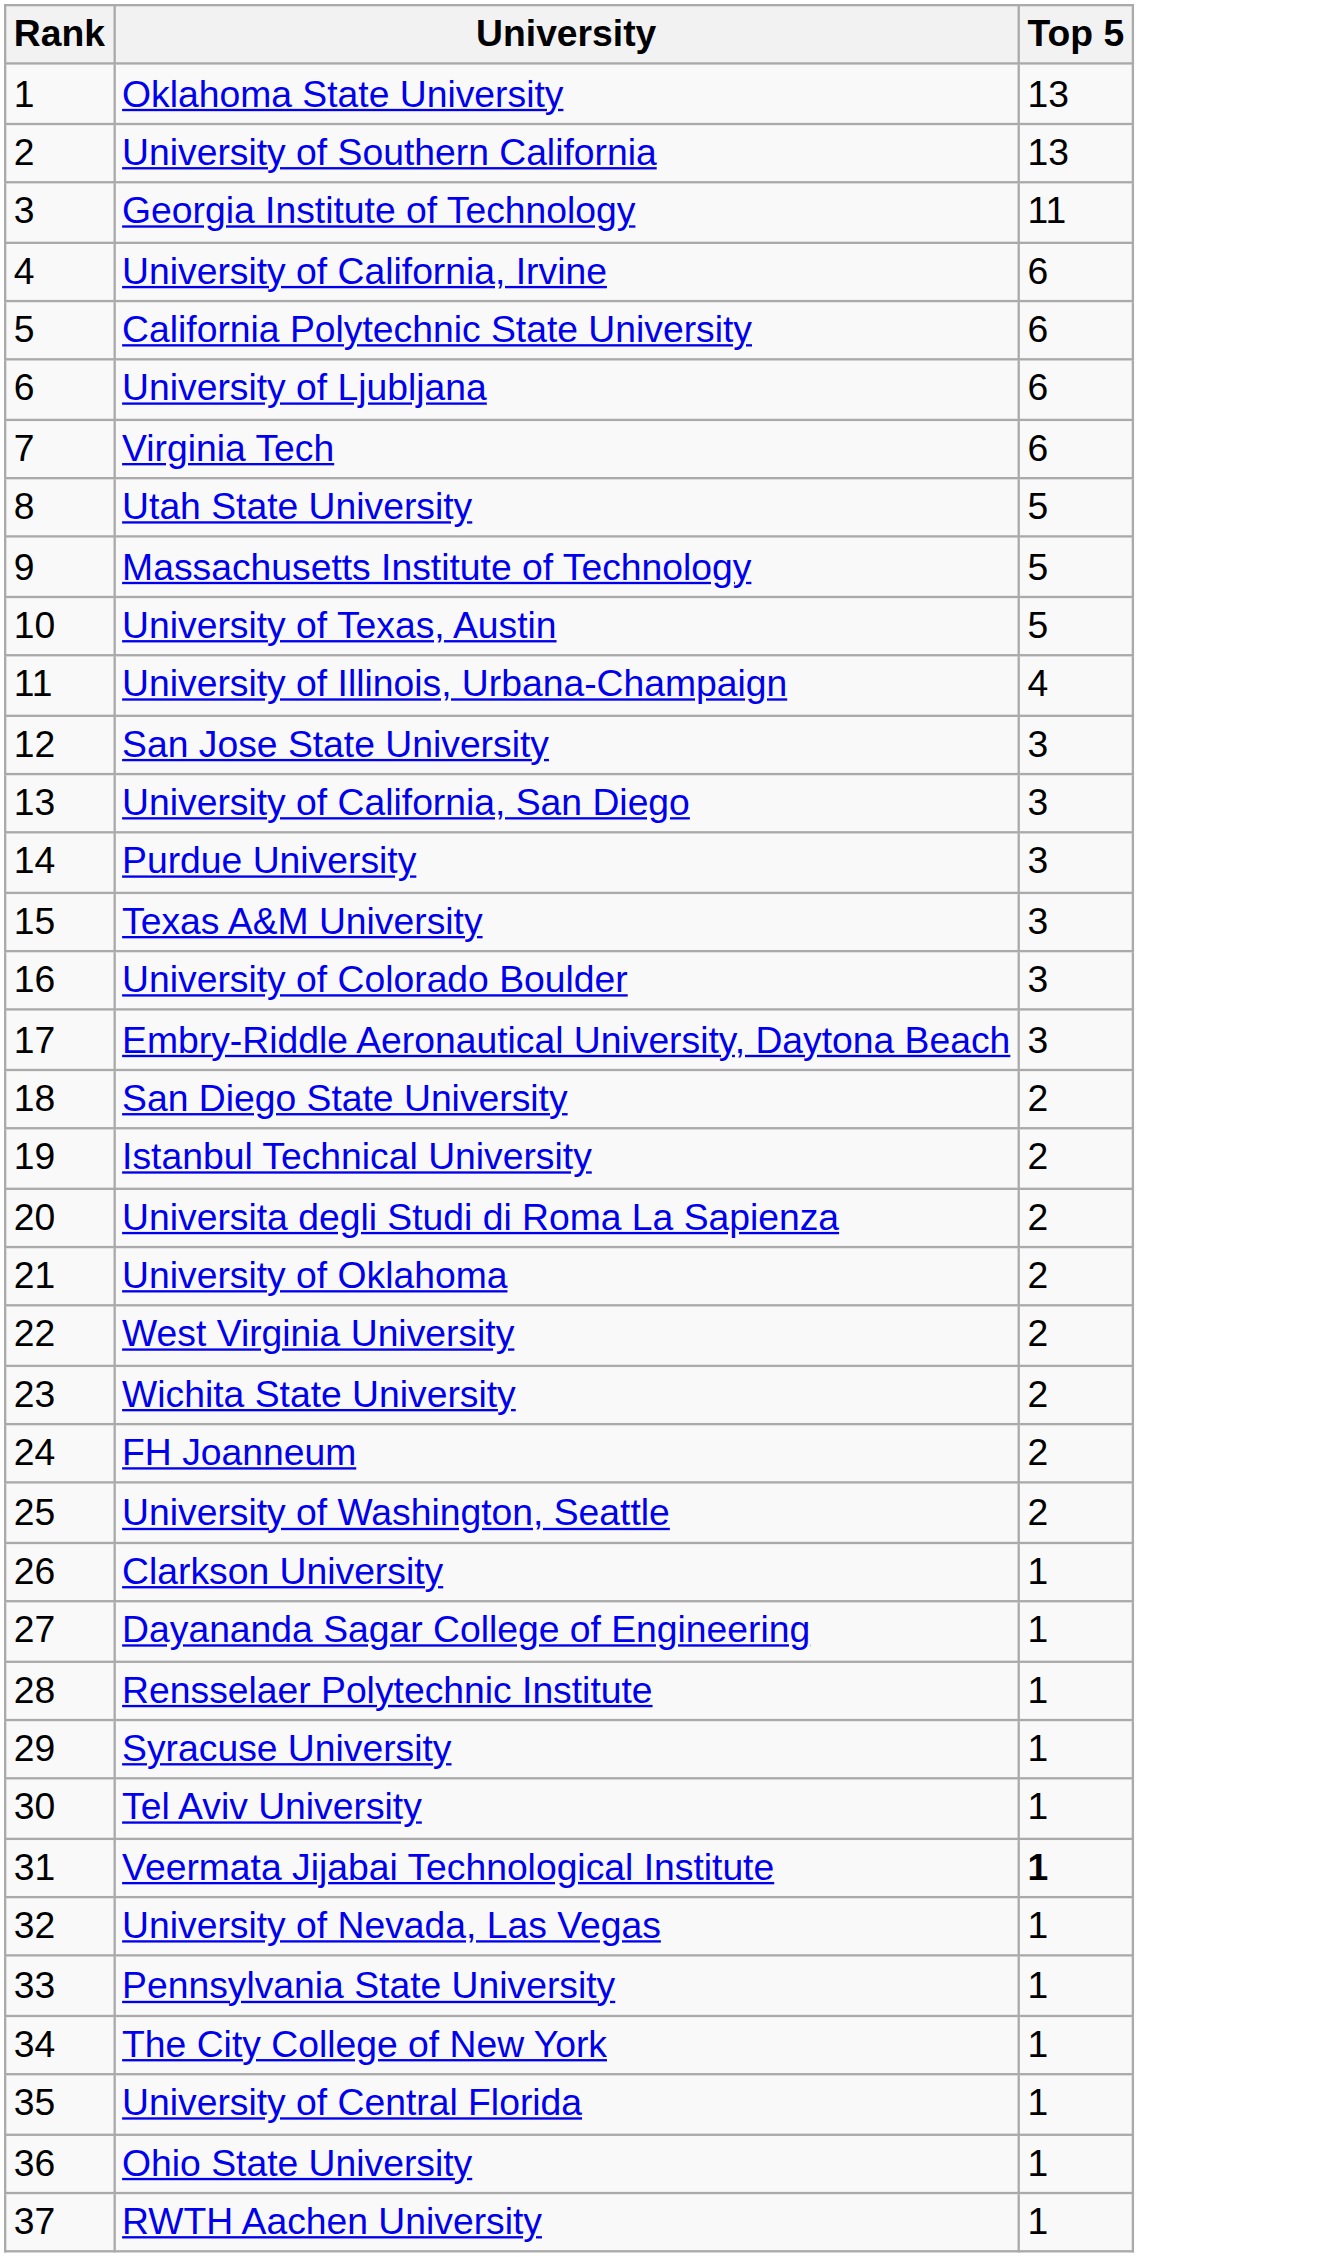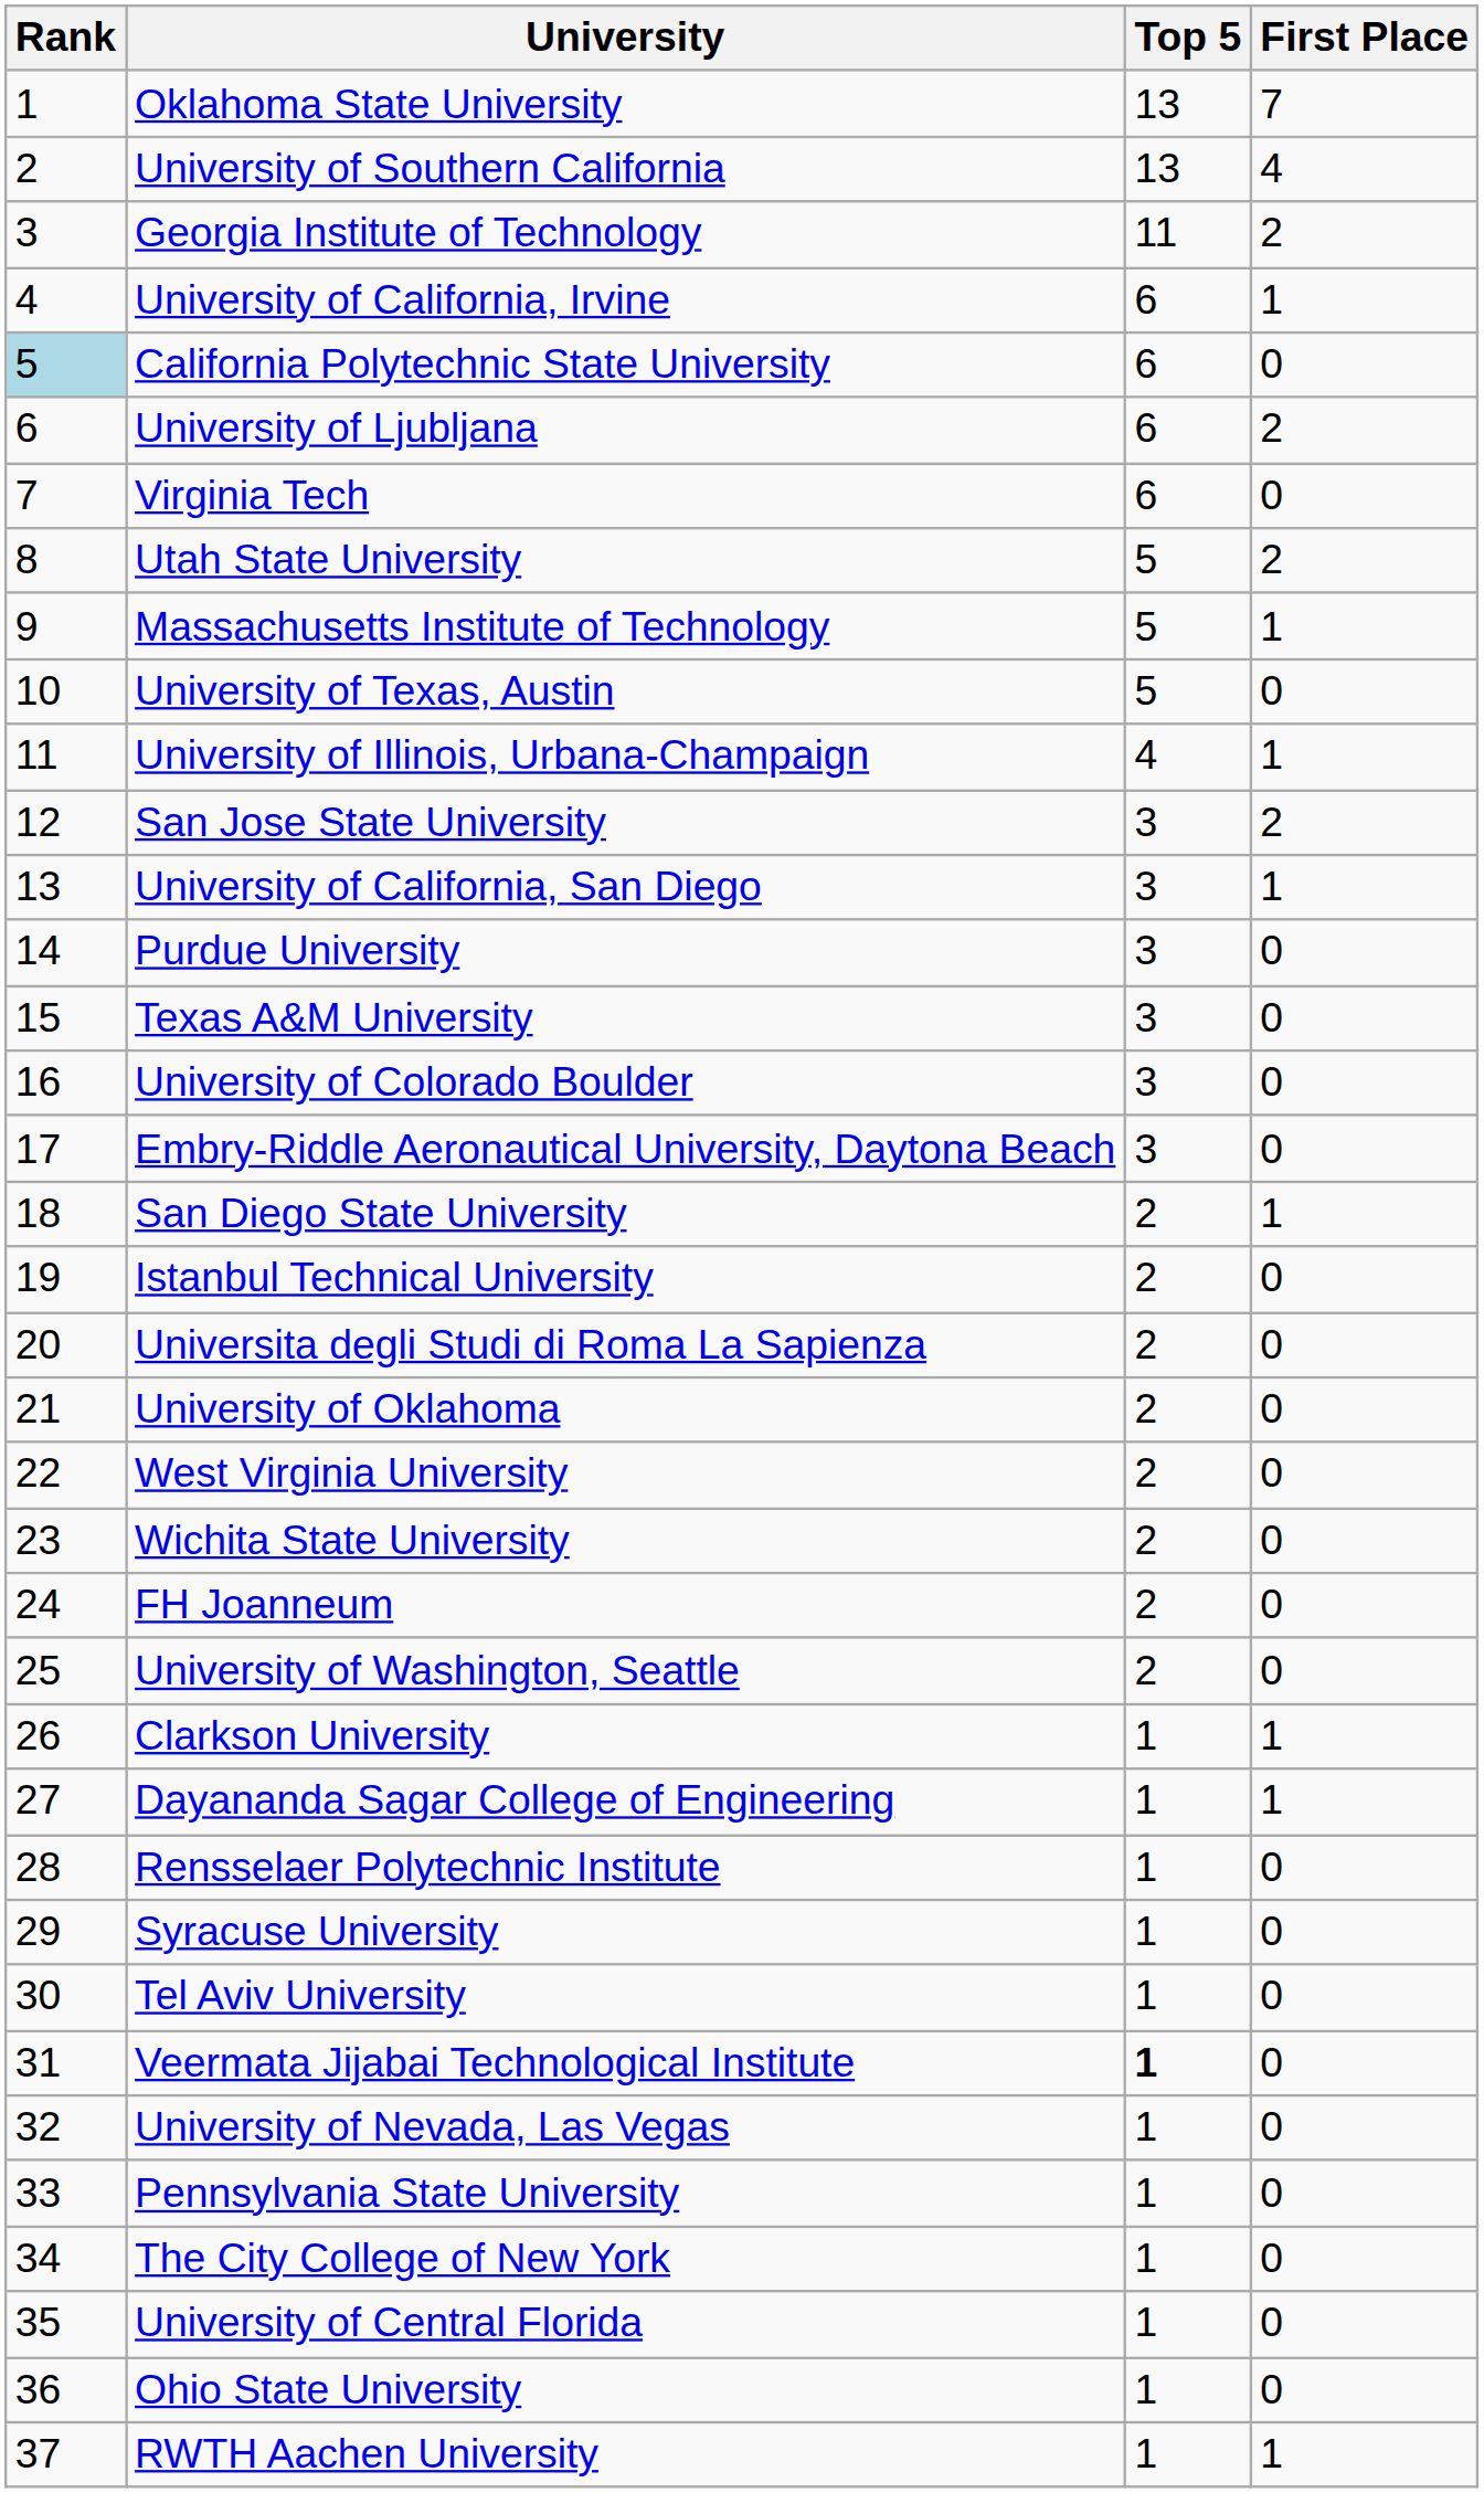+ column: First Place | 7 | 4 | 2 | 1 | 0 | 2 | 0 | 2 | 1 | 0 | 1 | 2 | 1 | 0 | 0 | 0 | 0 | 1 | 0 | 0 | 0 | 0 | 0 | 0 | 0 | 1 | 1 | 0 | 0 | 0 | 0 | 0 | 0 | 0 | 0 | 0 | 1
California Polytechnic State University | Rank: no background -> lightblue background
